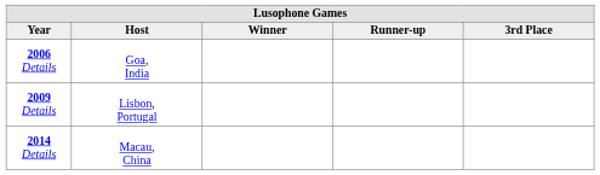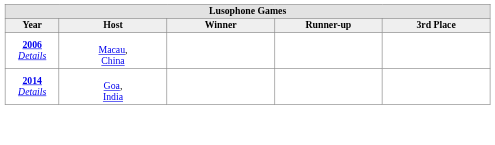2006 Details | Host: Goa, India -> Macau, China
- row: 2009 Details | Lisbon, Portugal
2014 Details | Host: Macau, China -> Goa, India
